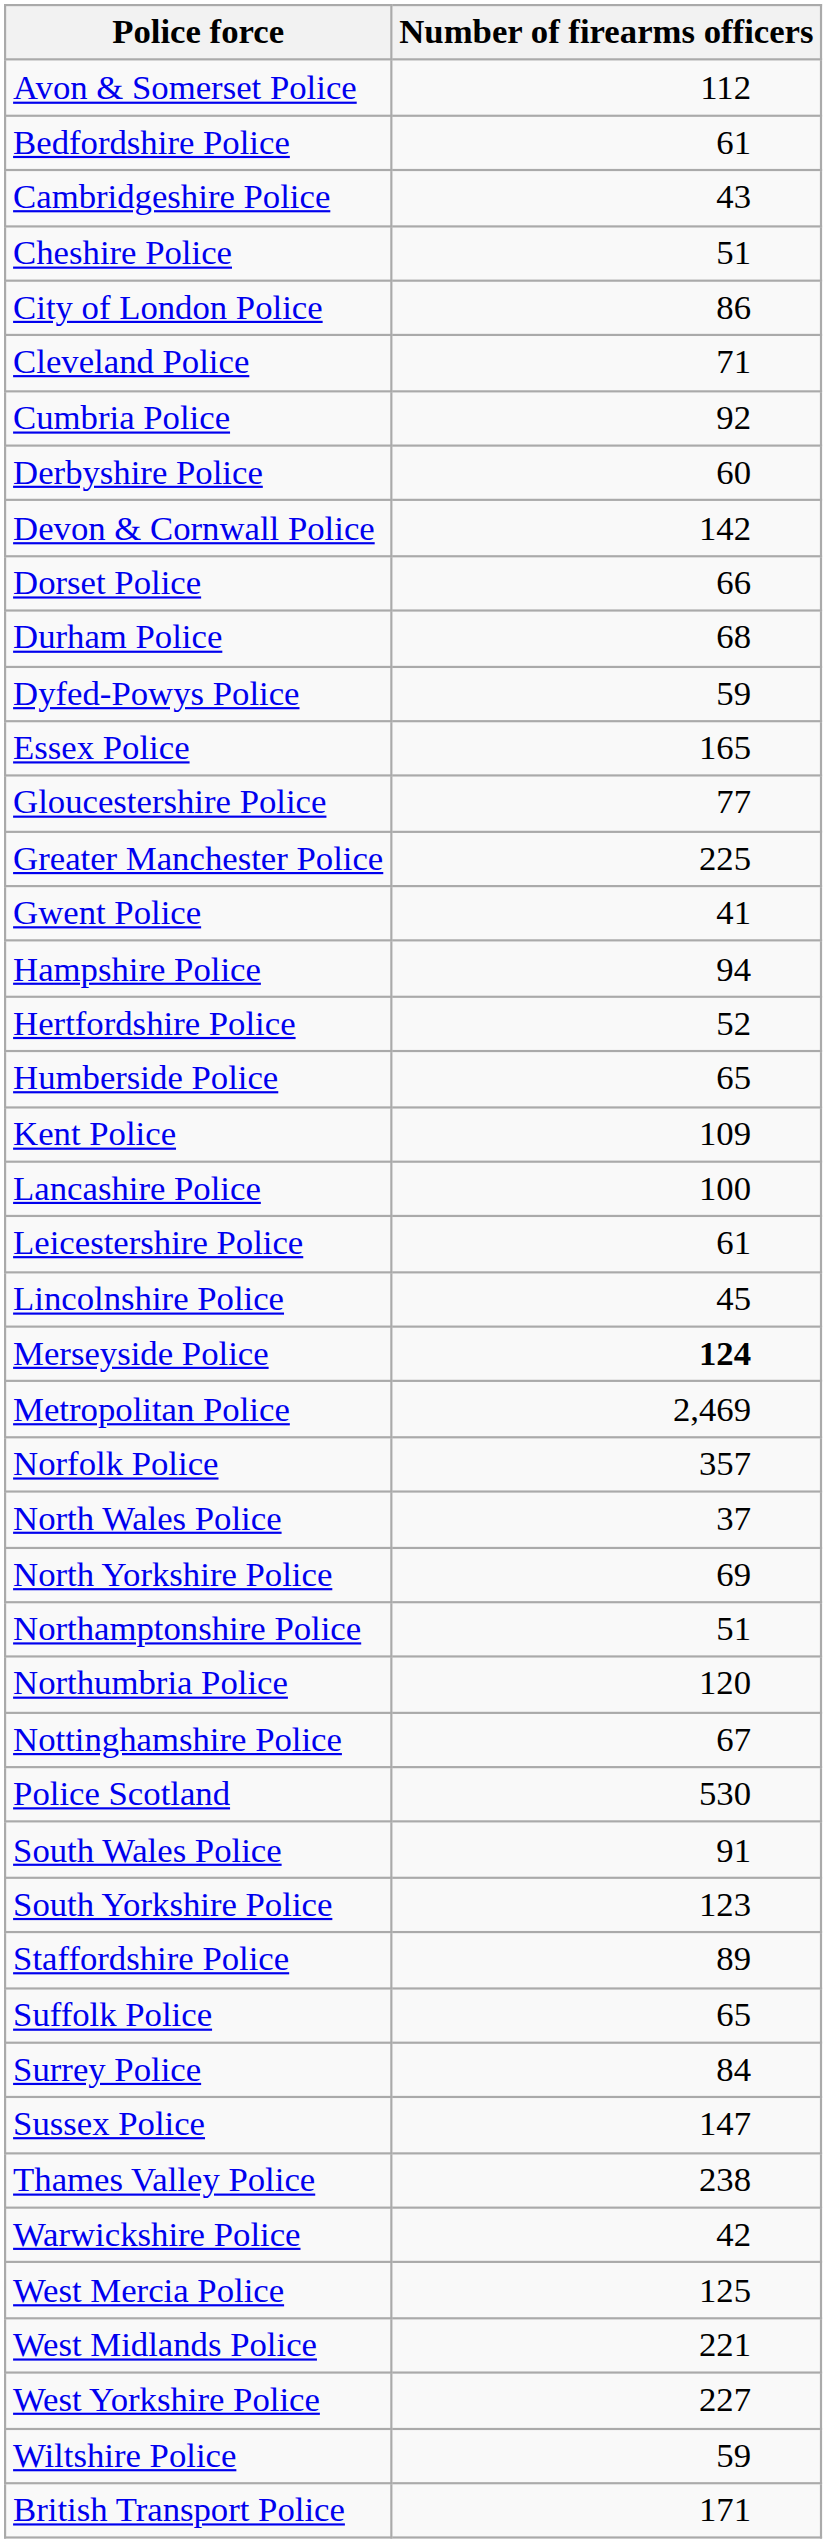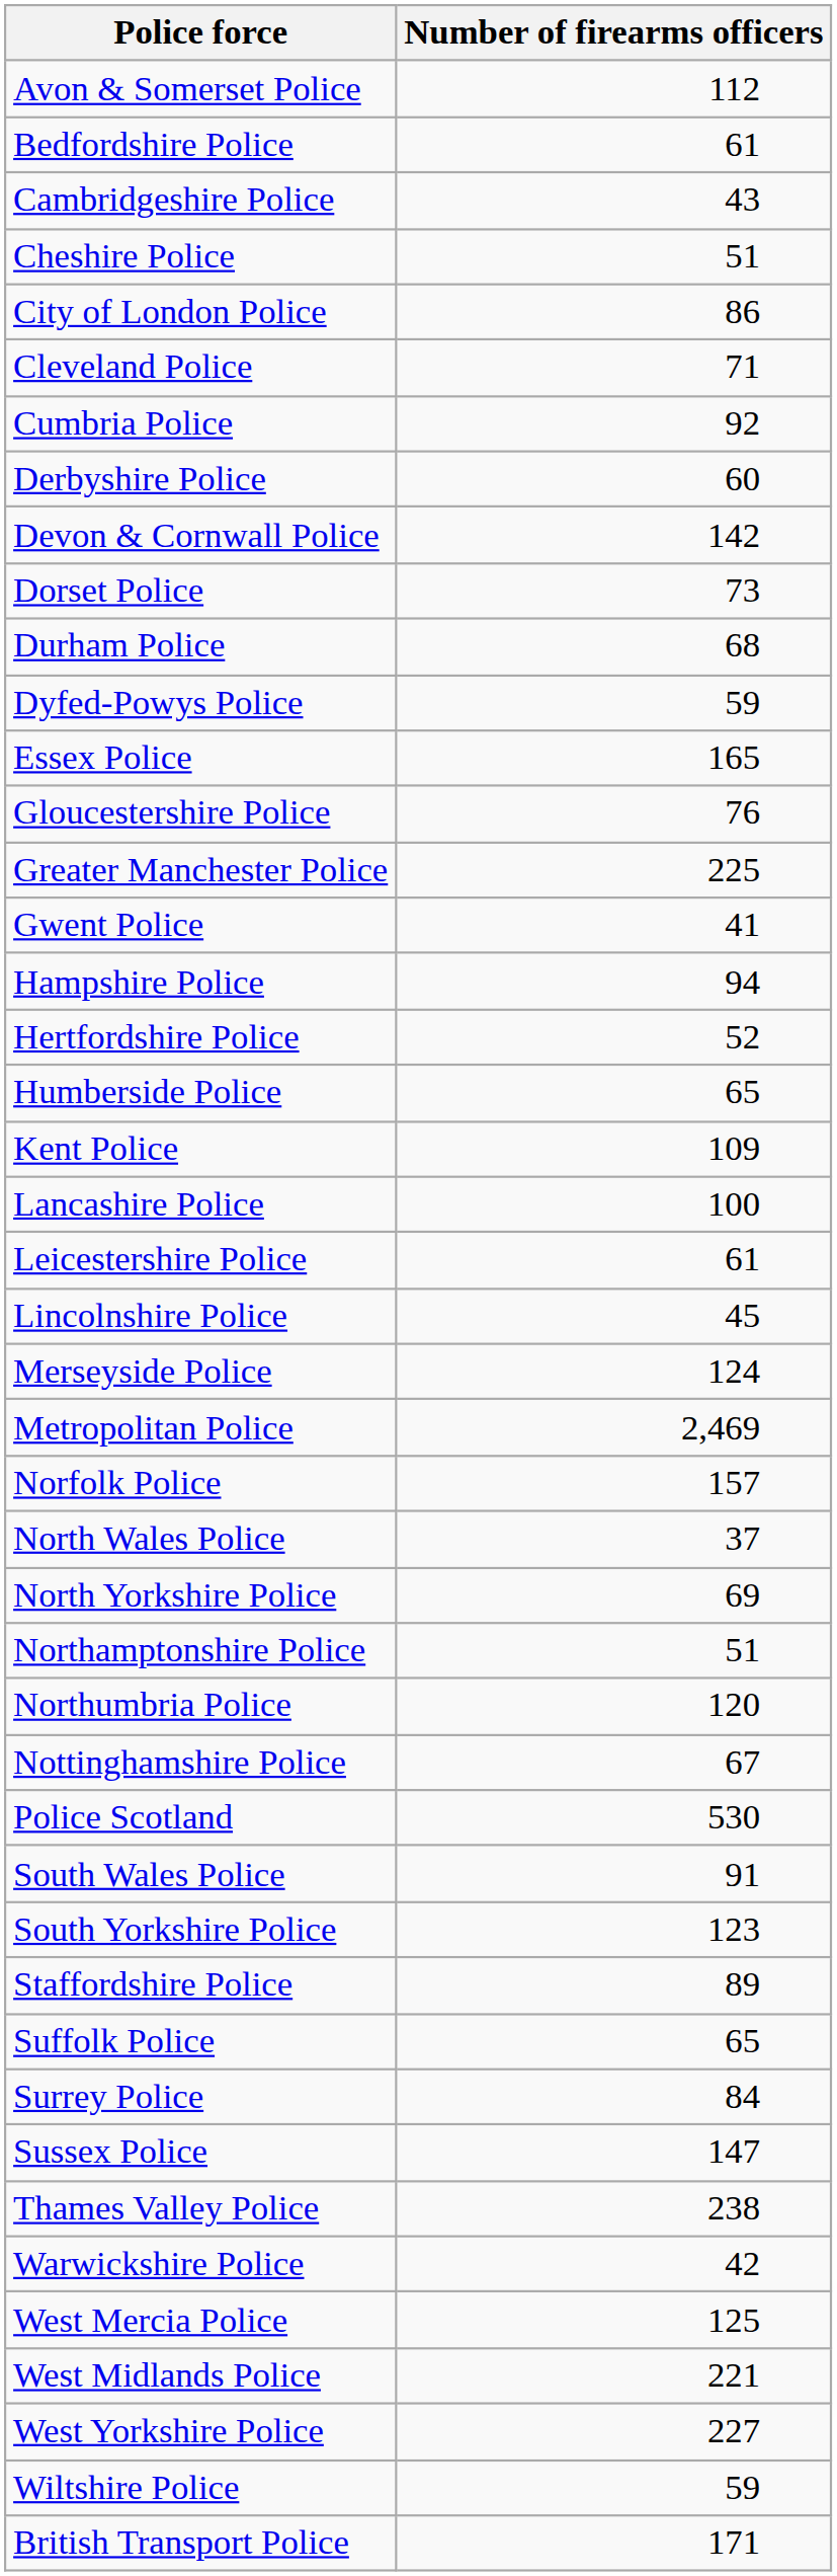Dorset Police | Number of firearms officers: 66 -> 73
Gloucestershire Police | Number of firearms officers: 77 -> 76
Merseyside Police | Number of firearms officers: bold -> normal
Norfolk Police | Number of firearms officers: 357 -> 157
